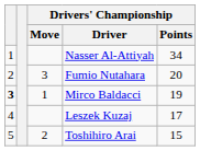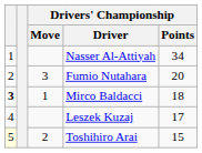Mirco Baldacci | Drivers' Championship / Points: 19 -> 18
Toshihiro Arai | column 1: no background -> lightyellow background
